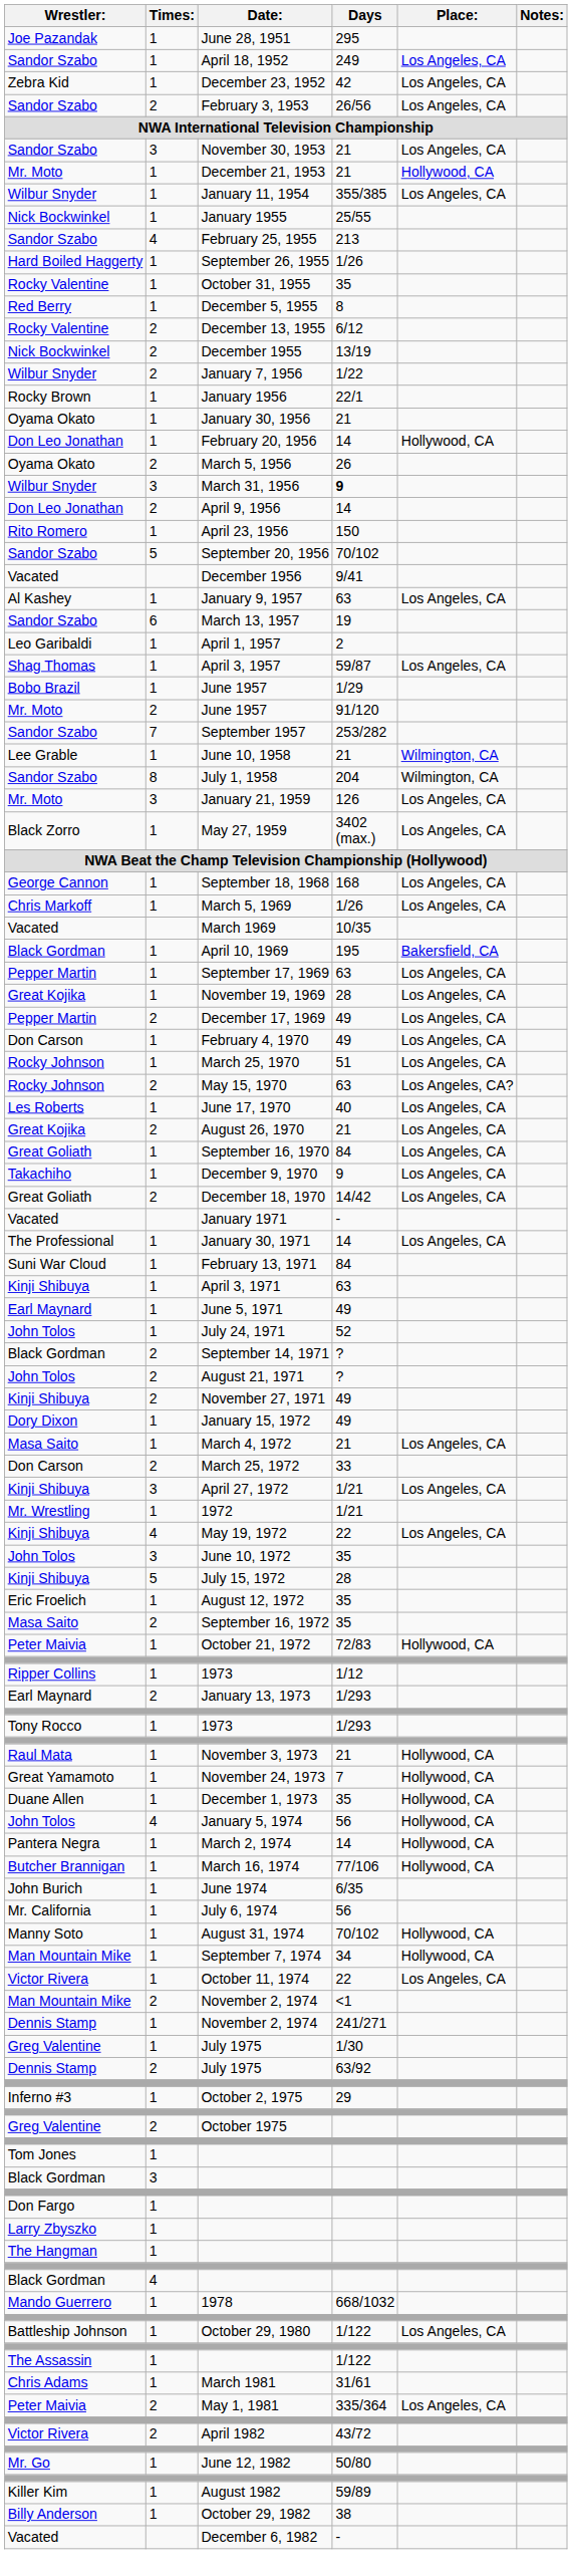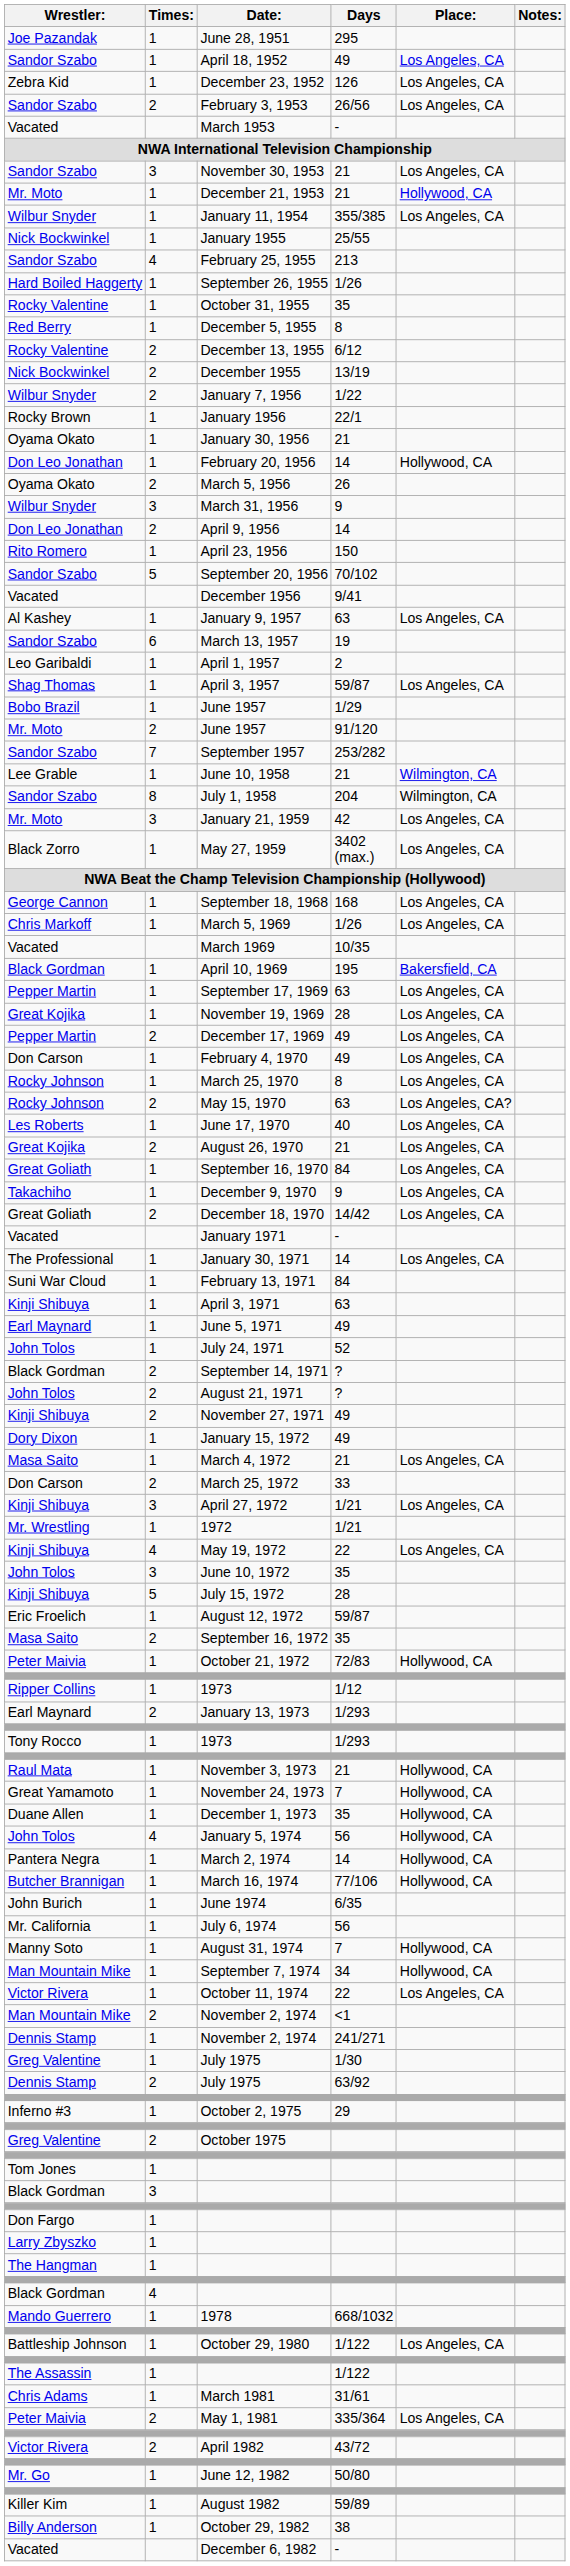April 18, 1952 | Days: 249 -> 49
December 23, 1952 | Days: 42 -> 126
+ row: Vacated | March 1953 | -
March 31, 1956 | Days: bold -> normal
January 21, 1959 | Days: 126 -> 42
March 25, 1970 | Days: 51 -> 8
August 12, 1972 | Days: 35 -> 59/87
August 31, 1974 | Days: 70/102 -> 7
